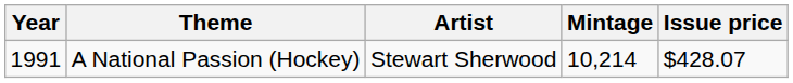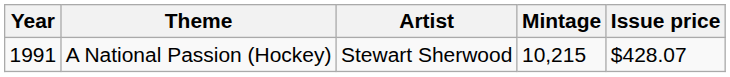A National Passion (Hockey) | Mintage: 10,214 -> 10,215
